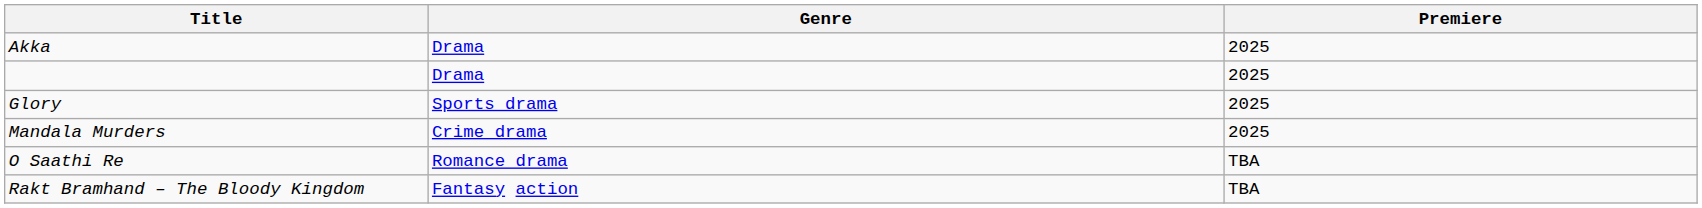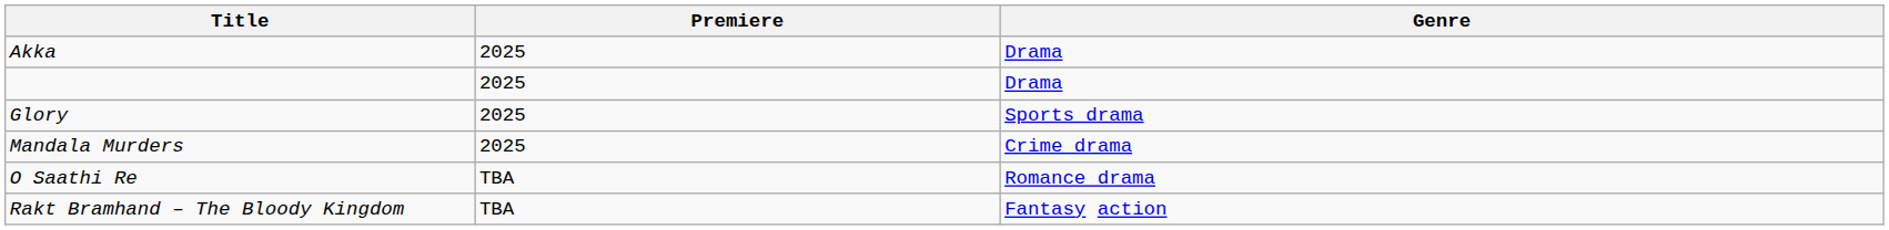columns swapped: Genre <-> Premiere
